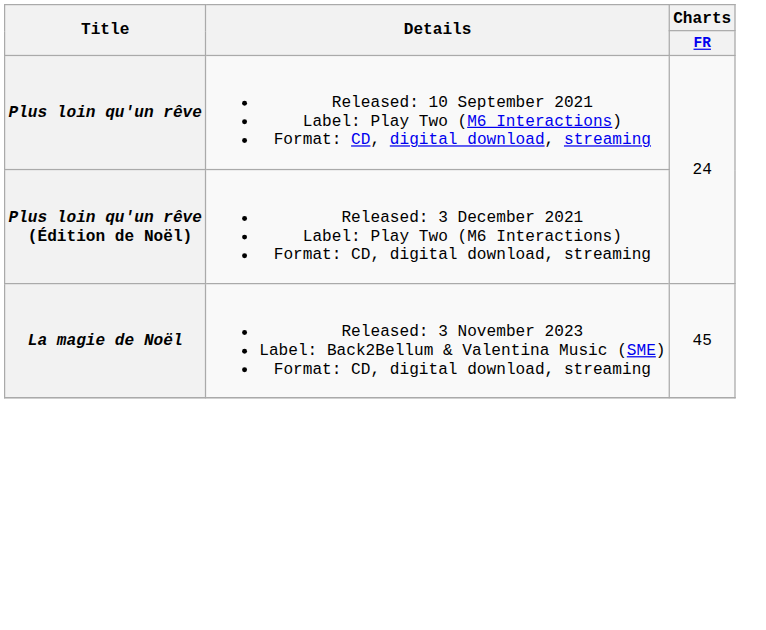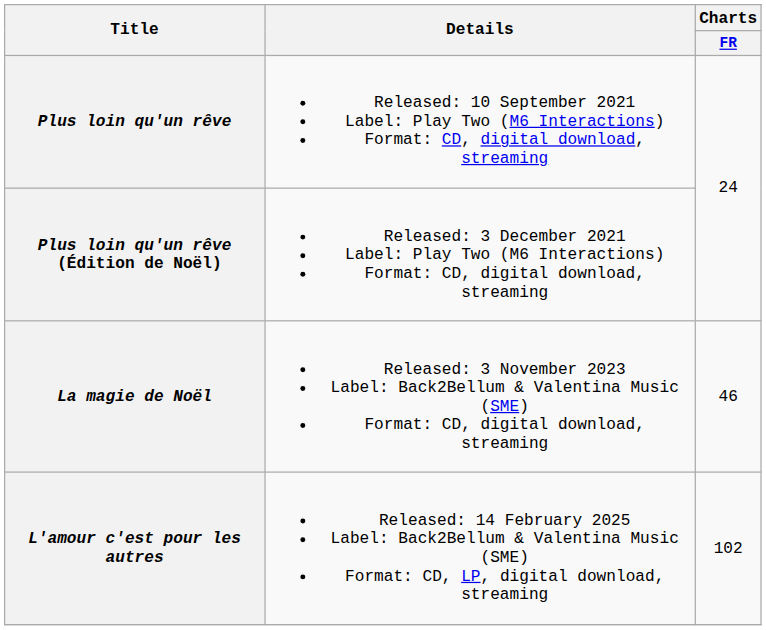La magie de Noël | Charts / FR: 45 -> 46
+ row: L'amour c'est pour les autres | Released: 14 February 2025 Label: Back2Bellum & Valentina Music (SME) Format: CD, LP, digital download, streaming | 102
